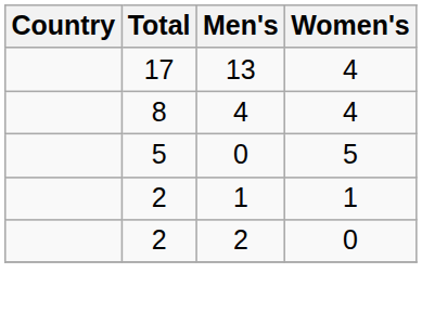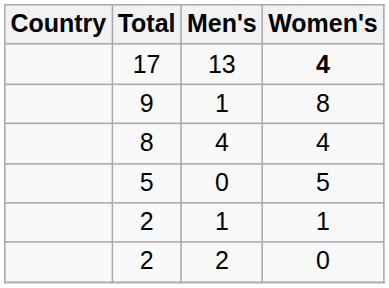17 | Women's: normal -> bold
+ row: 9 | 1 | 8
